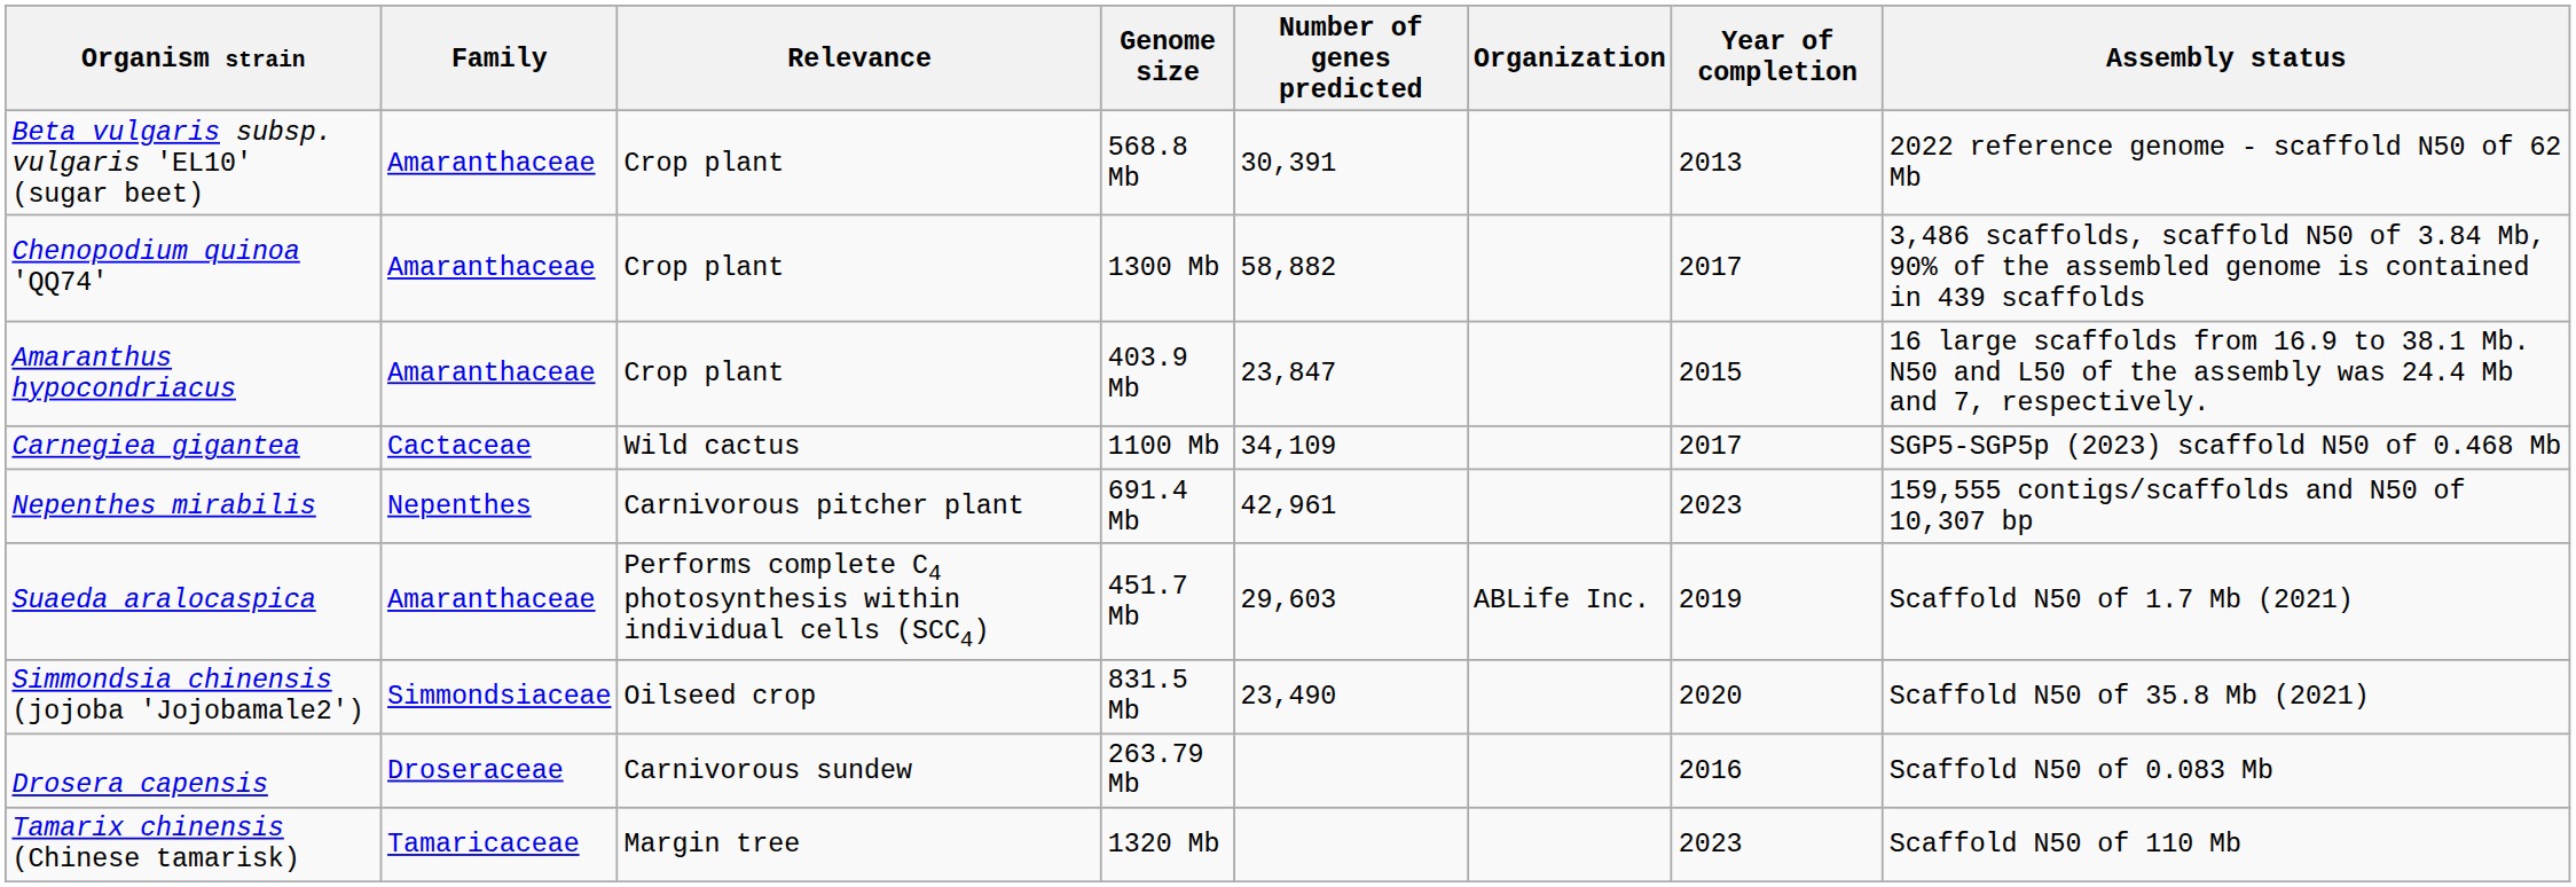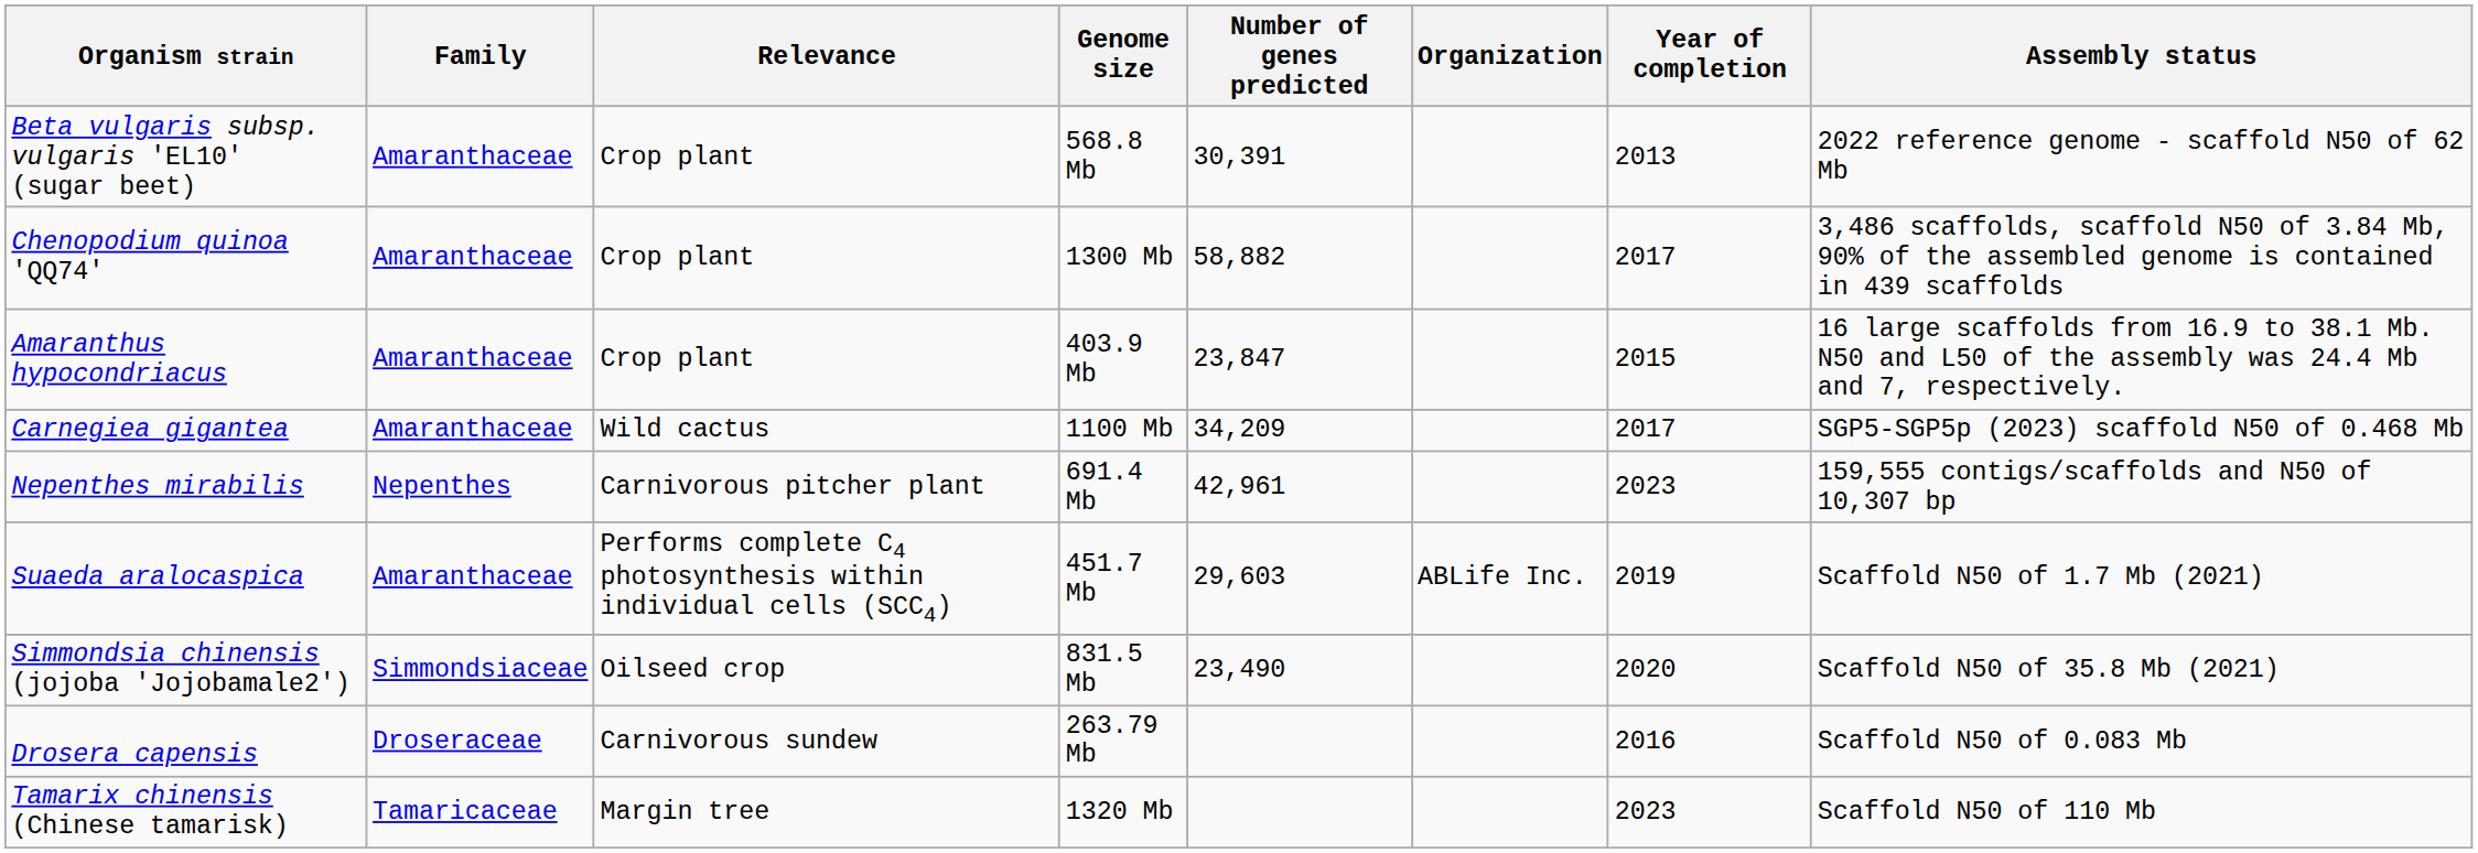Carnegiea gigantea | Family: Cactaceae -> Amaranthaceae
Carnegiea gigantea | Number of genes predicted: 34,109 -> 34,209
